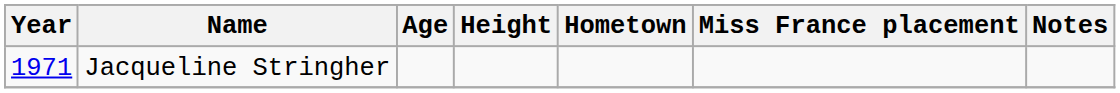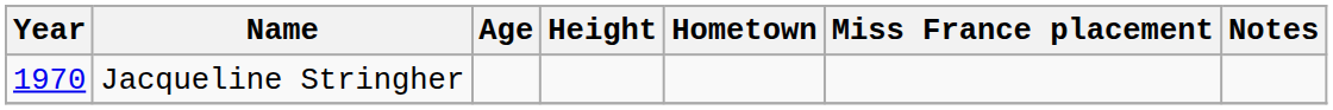Jacqueline Stringher | Year: 1971 -> 1970
